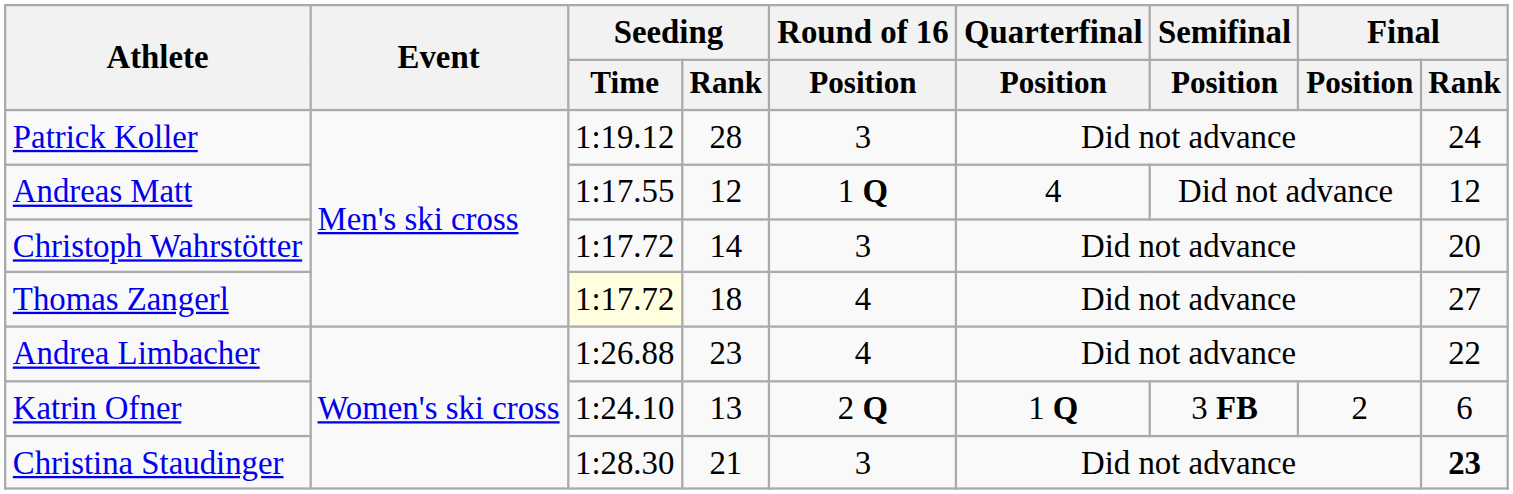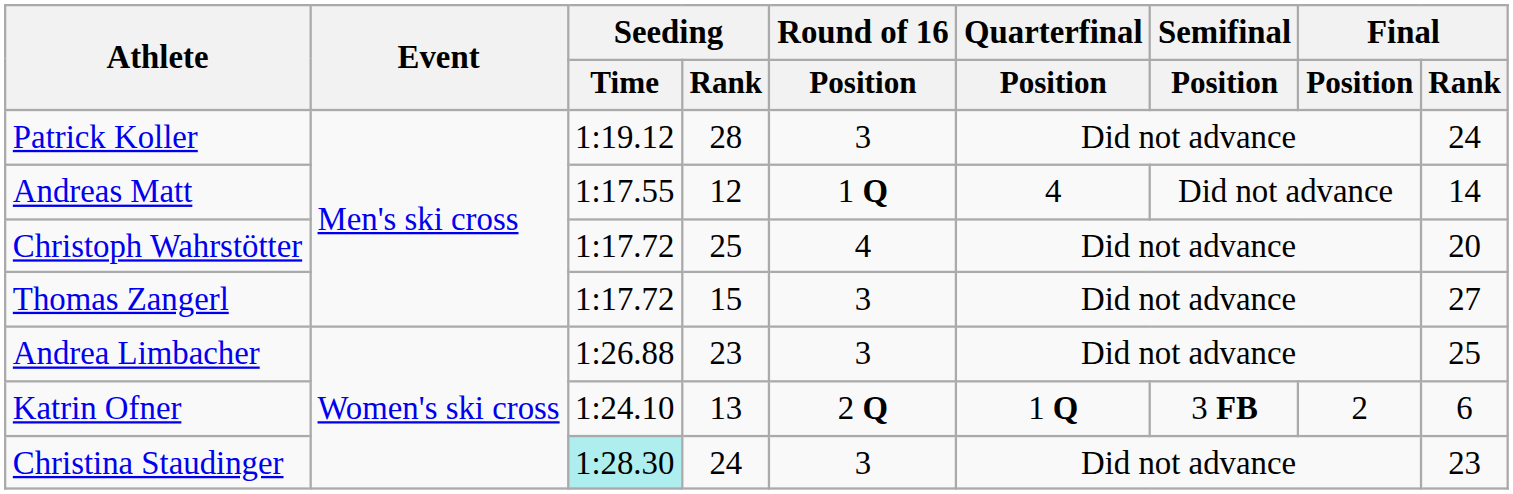Andreas Matt | Final / Rank: 12 -> 14
Christoph Wahrstötter | Seeding / Rank: 14 -> 25
Christoph Wahrstötter | Round of 16 / Position: 3 -> 4
Thomas Zangerl | Seeding / Time: lightyellow background -> no background
Thomas Zangerl | Seeding / Rank: 18 -> 15
Thomas Zangerl | Round of 16 / Position: 4 -> 3
Andrea Limbacher | Round of 16 / Position: 4 -> 3
Andrea Limbacher | Final / Rank: 22 -> 25
Christina Staudinger | Seeding / Time: no background -> paleturquoise background
Christina Staudinger | Seeding / Rank: 21 -> 24
Christina Staudinger | Final / Rank: bold -> normal
